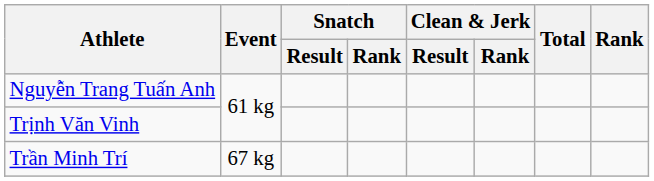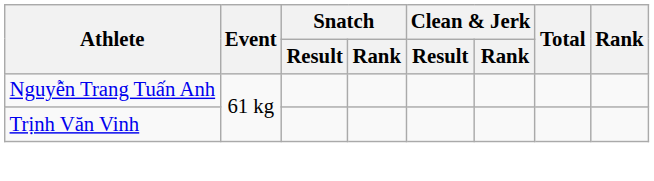- row: Trần Minh Trí | 67 kg
